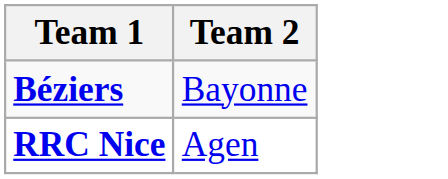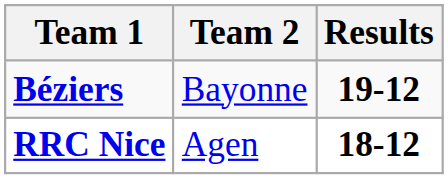+ column: Results | 19-12 | 18-12
